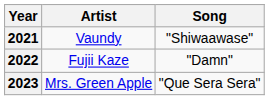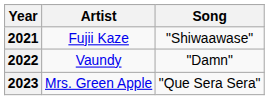2021 | Artist: Vaundy -> Fujii Kaze
2022 | Artist: Fujii Kaze -> Vaundy
